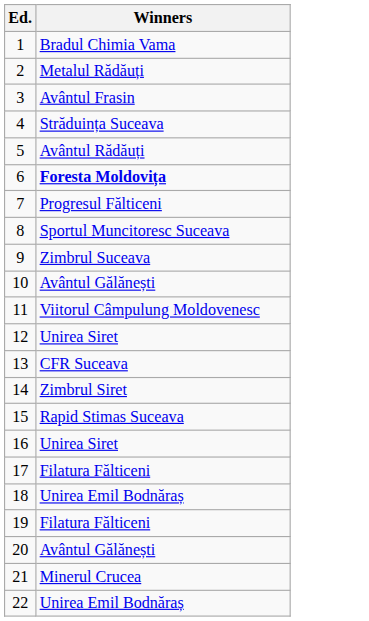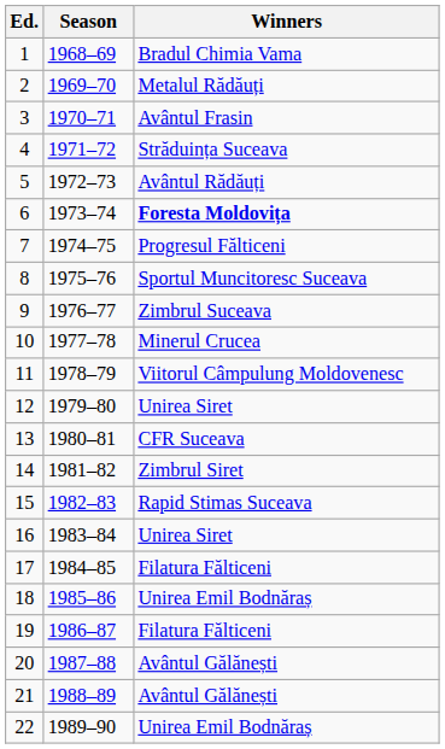+ column: Season | 1968–69 | 1969–70 | 1970–71 | 1971–72 | 1972–73 | 1973–74 | 1974–75 | 1975–76 | 1976–77 | 1977–78 | 1978–79 | 1979–80 | 1980–81 | 1981–82 | 1982–83 | 1983–84 | 1984–85 | 1985–86 | 1986–87 | 1987–88 | 1988–89 | 1989–90
10 | Winners: Avântul Gălănești -> Minerul Crucea
21 | Winners: Minerul Crucea -> Avântul Gălănești
